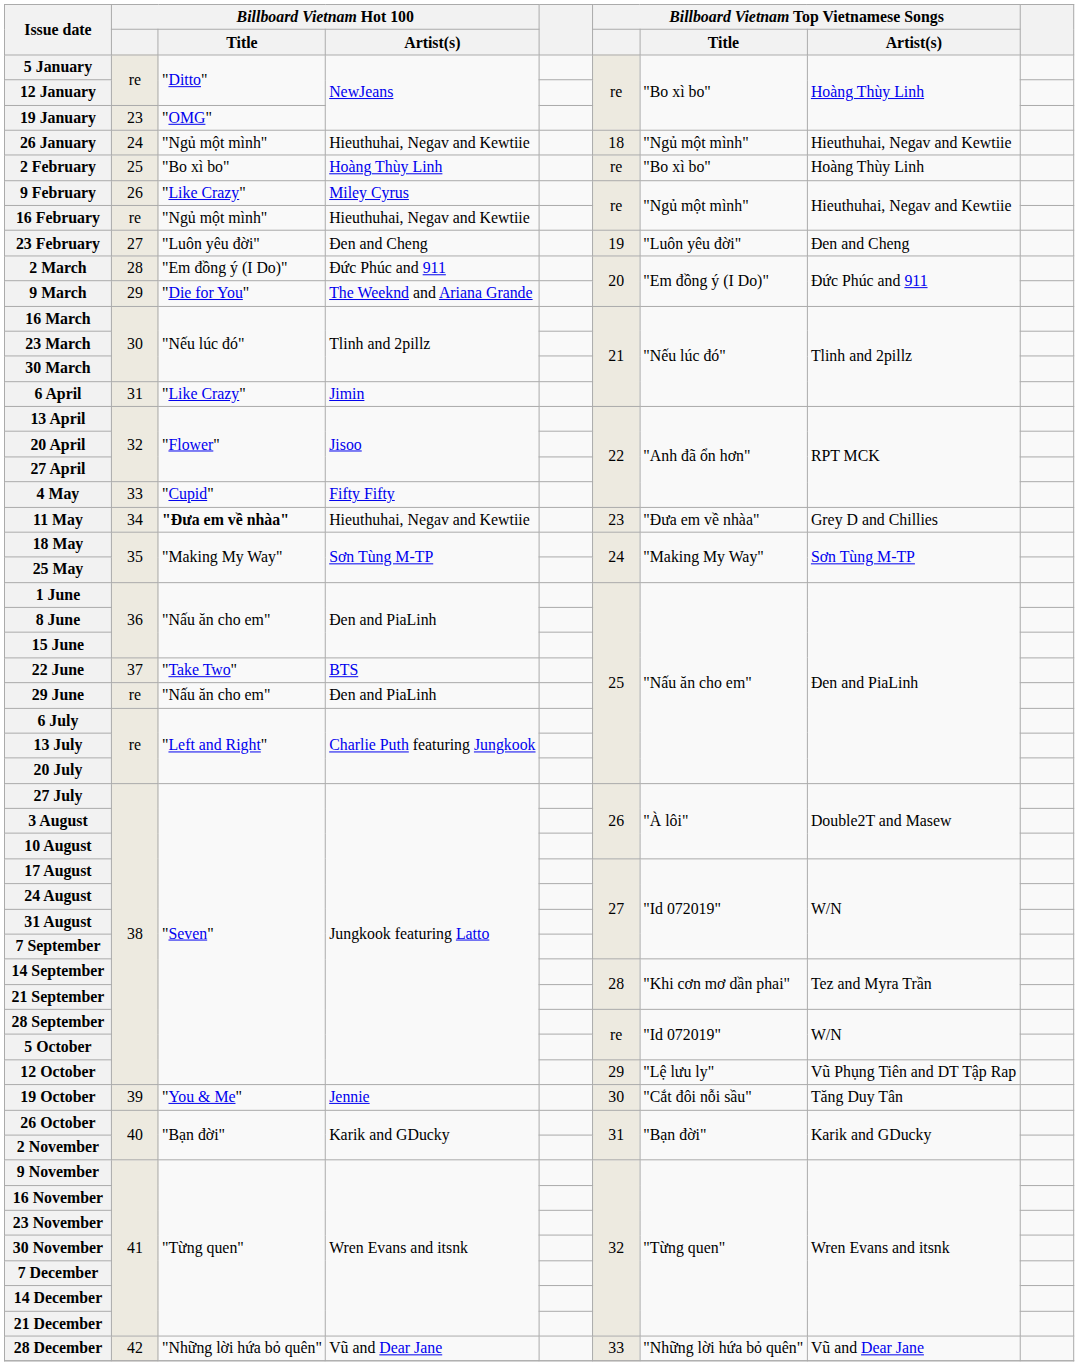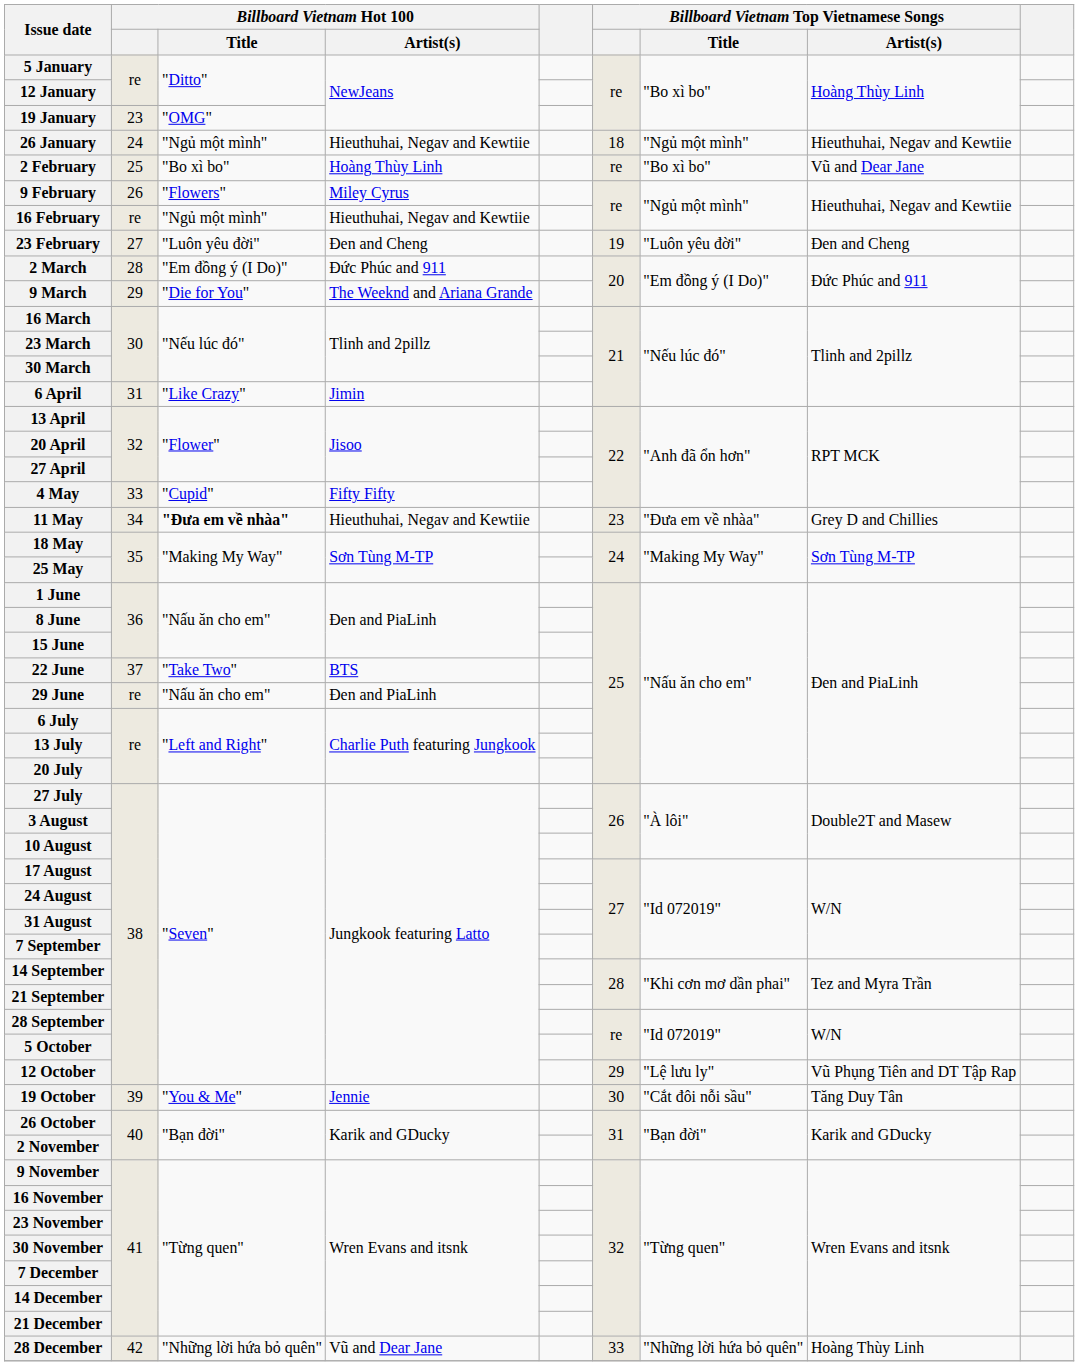2 February | Billboard Vietnam Top Vietnamese Songs / Artist(s): Hoàng Thùy Linh -> Vũ and Dear Jane
9 February | Billboard Vietnam Hot 100 / Title: "Like Crazy" -> "Flowers"
28 December | Billboard Vietnam Top Vietnamese Songs / Artist(s): Vũ and Dear Jane -> Hoàng Thùy Linh
